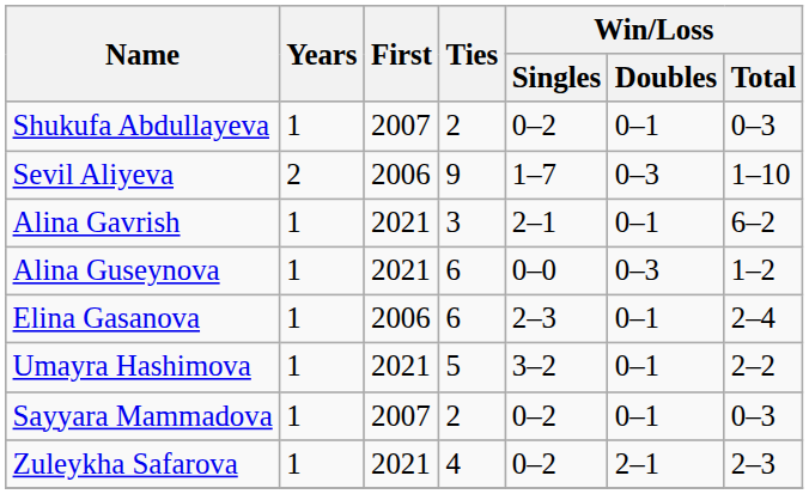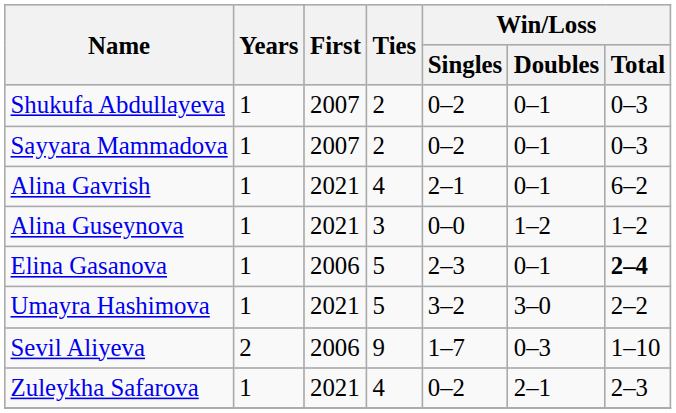rows swapped: Sevil Aliyeva <-> Sayyara Mammadova
Alina Gavrish | Ties: 3 -> 4
Alina Guseynova | Ties: 6 -> 3
Alina Guseynova | Win/Loss / Doubles: 0–3 -> 1–2
Elina Gasanova | Ties: 6 -> 5
Elina Gasanova | Win/Loss / Total: normal -> bold
Umayra Hashimova | Win/Loss / Doubles: 0–1 -> 3–0
